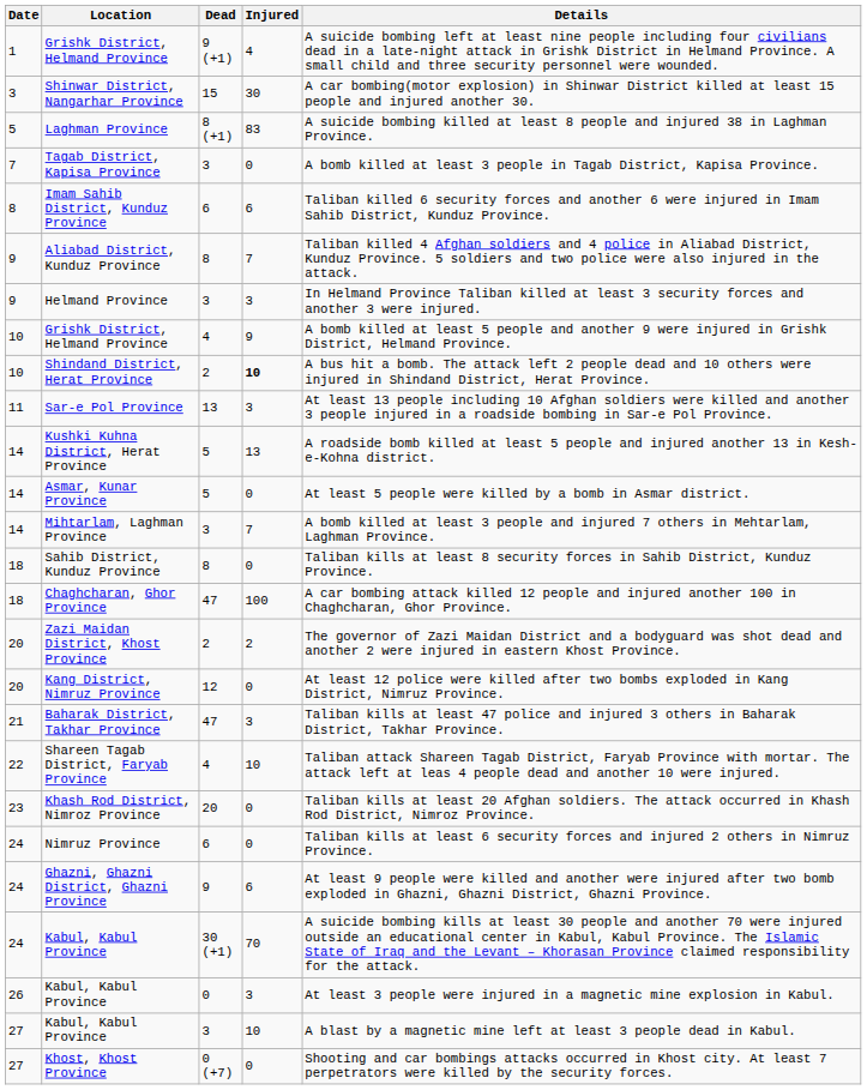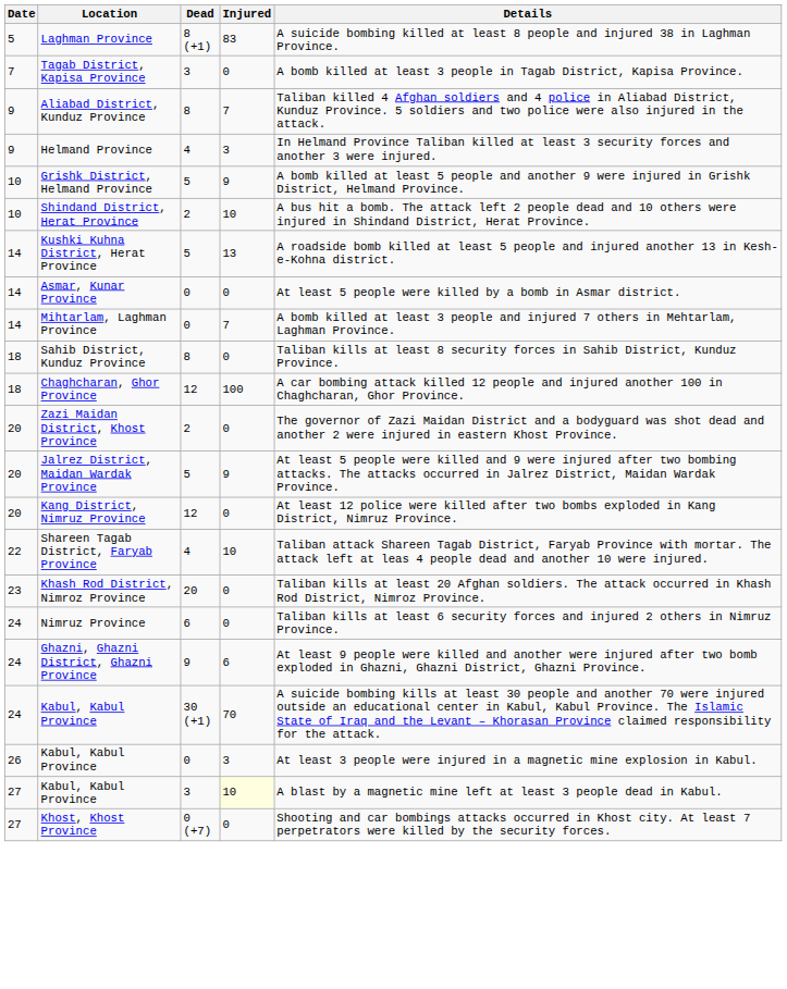- row: 1 | Grishk District, Helmand Province | 9 (+1) | 4 | A suicide bombing left at least nine people including four civilians dead in a late-night attack in Grishk District in Helmand Province. A small child and three security personnel were wounded.
- row: 3 | Shinwar District, Nangarhar Province | 15 | 30 | A car bombing(motor explosion) in Shinwar District killed at least 15 people and injured another 30.
- row: 8 | Imam Sahib District, Kunduz Province | 6 | 6 | Taliban killed 6 security forces and another 6 were injured in Imam Sahib District, Kunduz Province.
Helmand Province | Dead: 3 -> 4
10 / Grishk District, Helmand Province | Dead: 4 -> 5
Shindand District, Herat Province | Injured: bold -> normal
- row: 11 | Sar-e Pol Province | 13 | 3 | At least 13 people including 10 Afghan soldiers were killed and another 3 people injured in a roadside bombing in Sar-e Pol Province.
Asmar, Kunar Province | Dead: 5 -> 0
Mihtarlam, Laghman Province | Dead: 3 -> 0
Chaghcharan, Ghor Province | Dead: 47 -> 12
Zazi Maidan District, Khost Province | Injured: 2 -> 0
+ row: 20 | Jalrez District, Maidan Wardak Province | 5 | 9 | At least 5 people were killed and 9 were injured after two bombing attacks. The attacks occurred in Jalrez District, Maidan Wardak Province.
- row: 21 | Baharak District, Takhar Province | 47 | 3 | Taliban kills at least 47 police and injured 3 others in Baharak District, Takhar Province.
27 / Kabul, Kabul Province | Injured: no background -> lightyellow background
